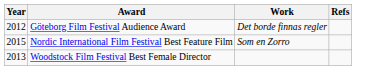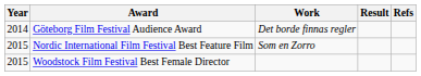+ column: Result
Göteborg Film Festival Audience Award | Year: 2012 -> 2014
Woodstock Film Festival Best Female Director | Year: 2013 -> 2015
